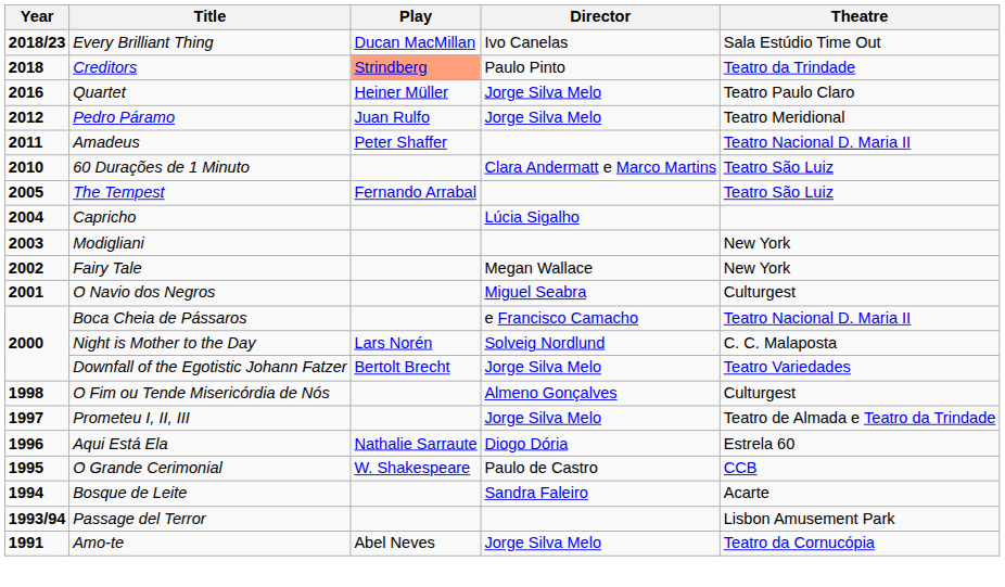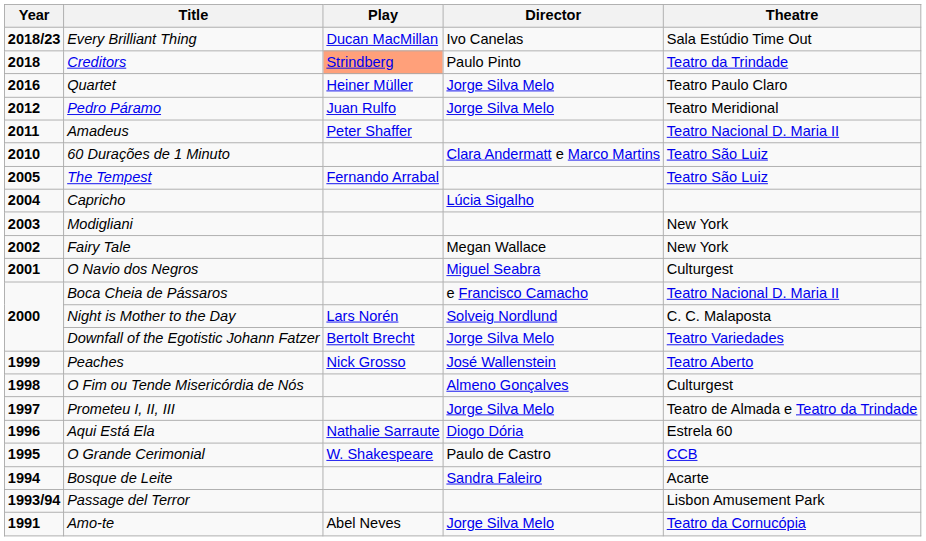+ row: 1999 | Peaches | Nick Grosso | José Wallenstein | Teatro Aberto
